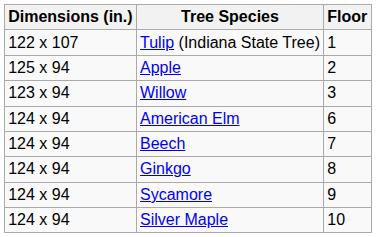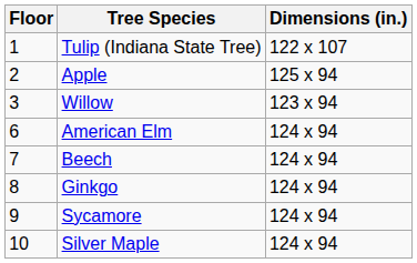columns swapped: Floor <-> Dimensions (in.)
